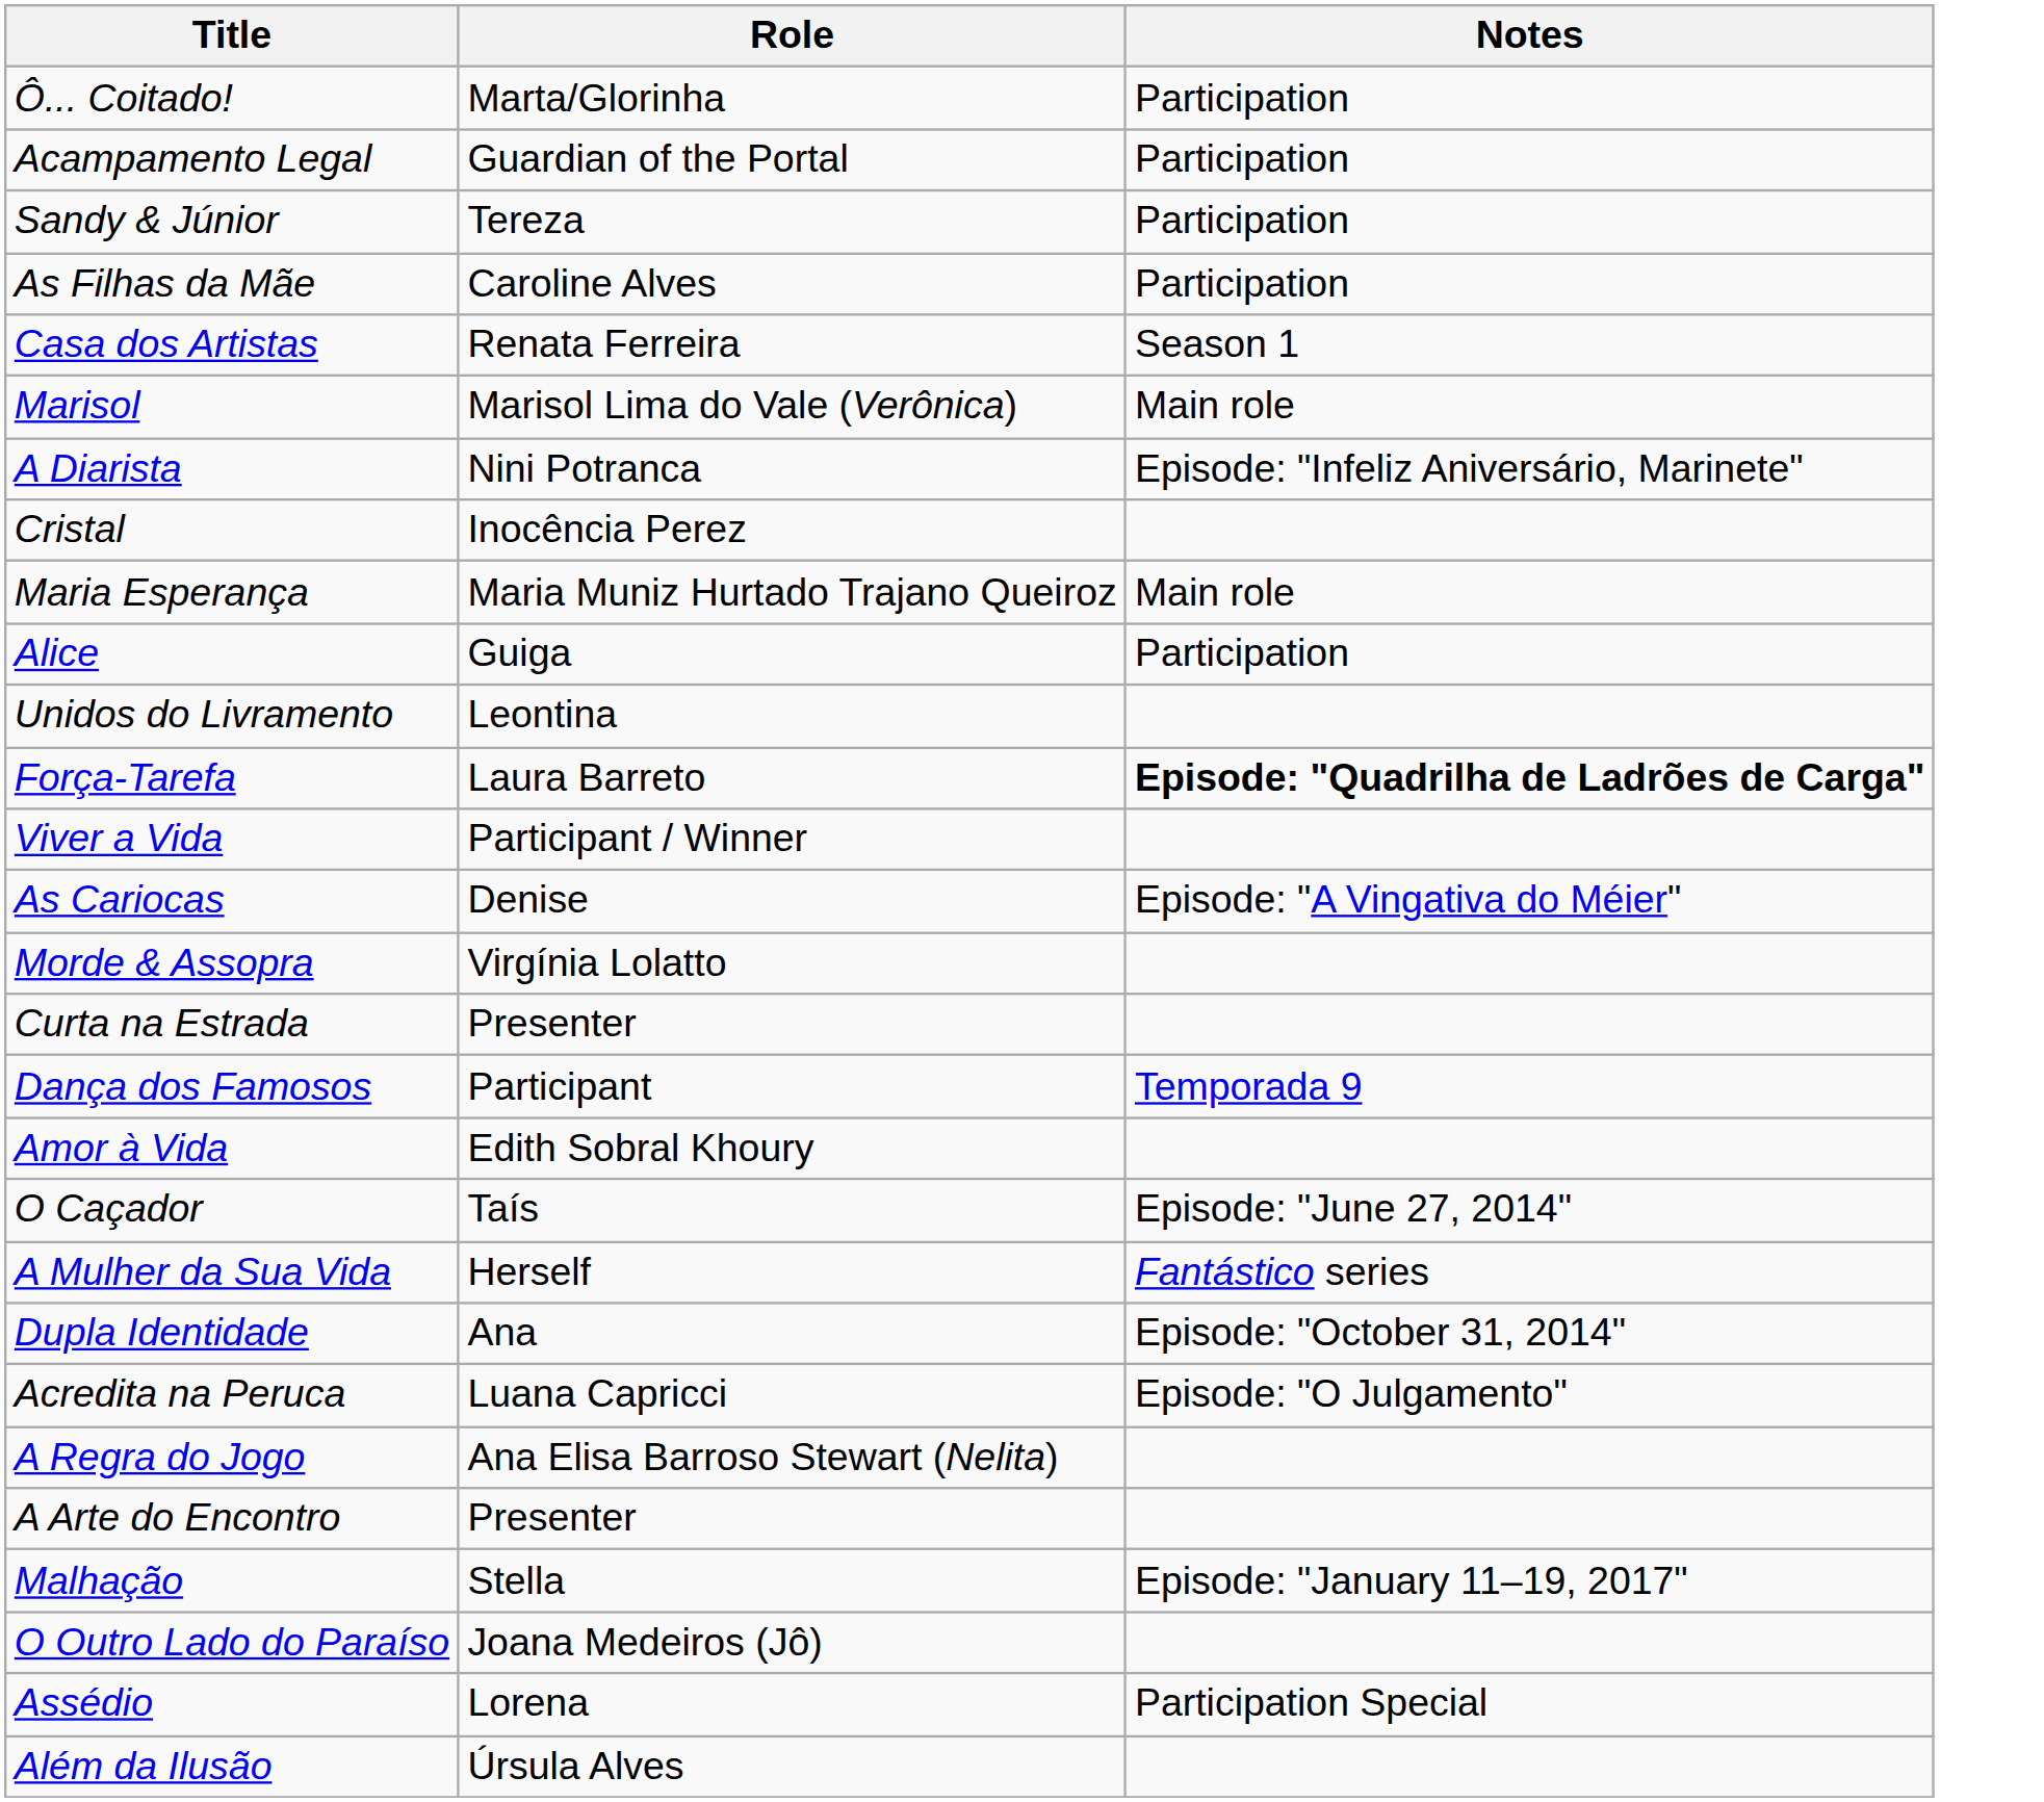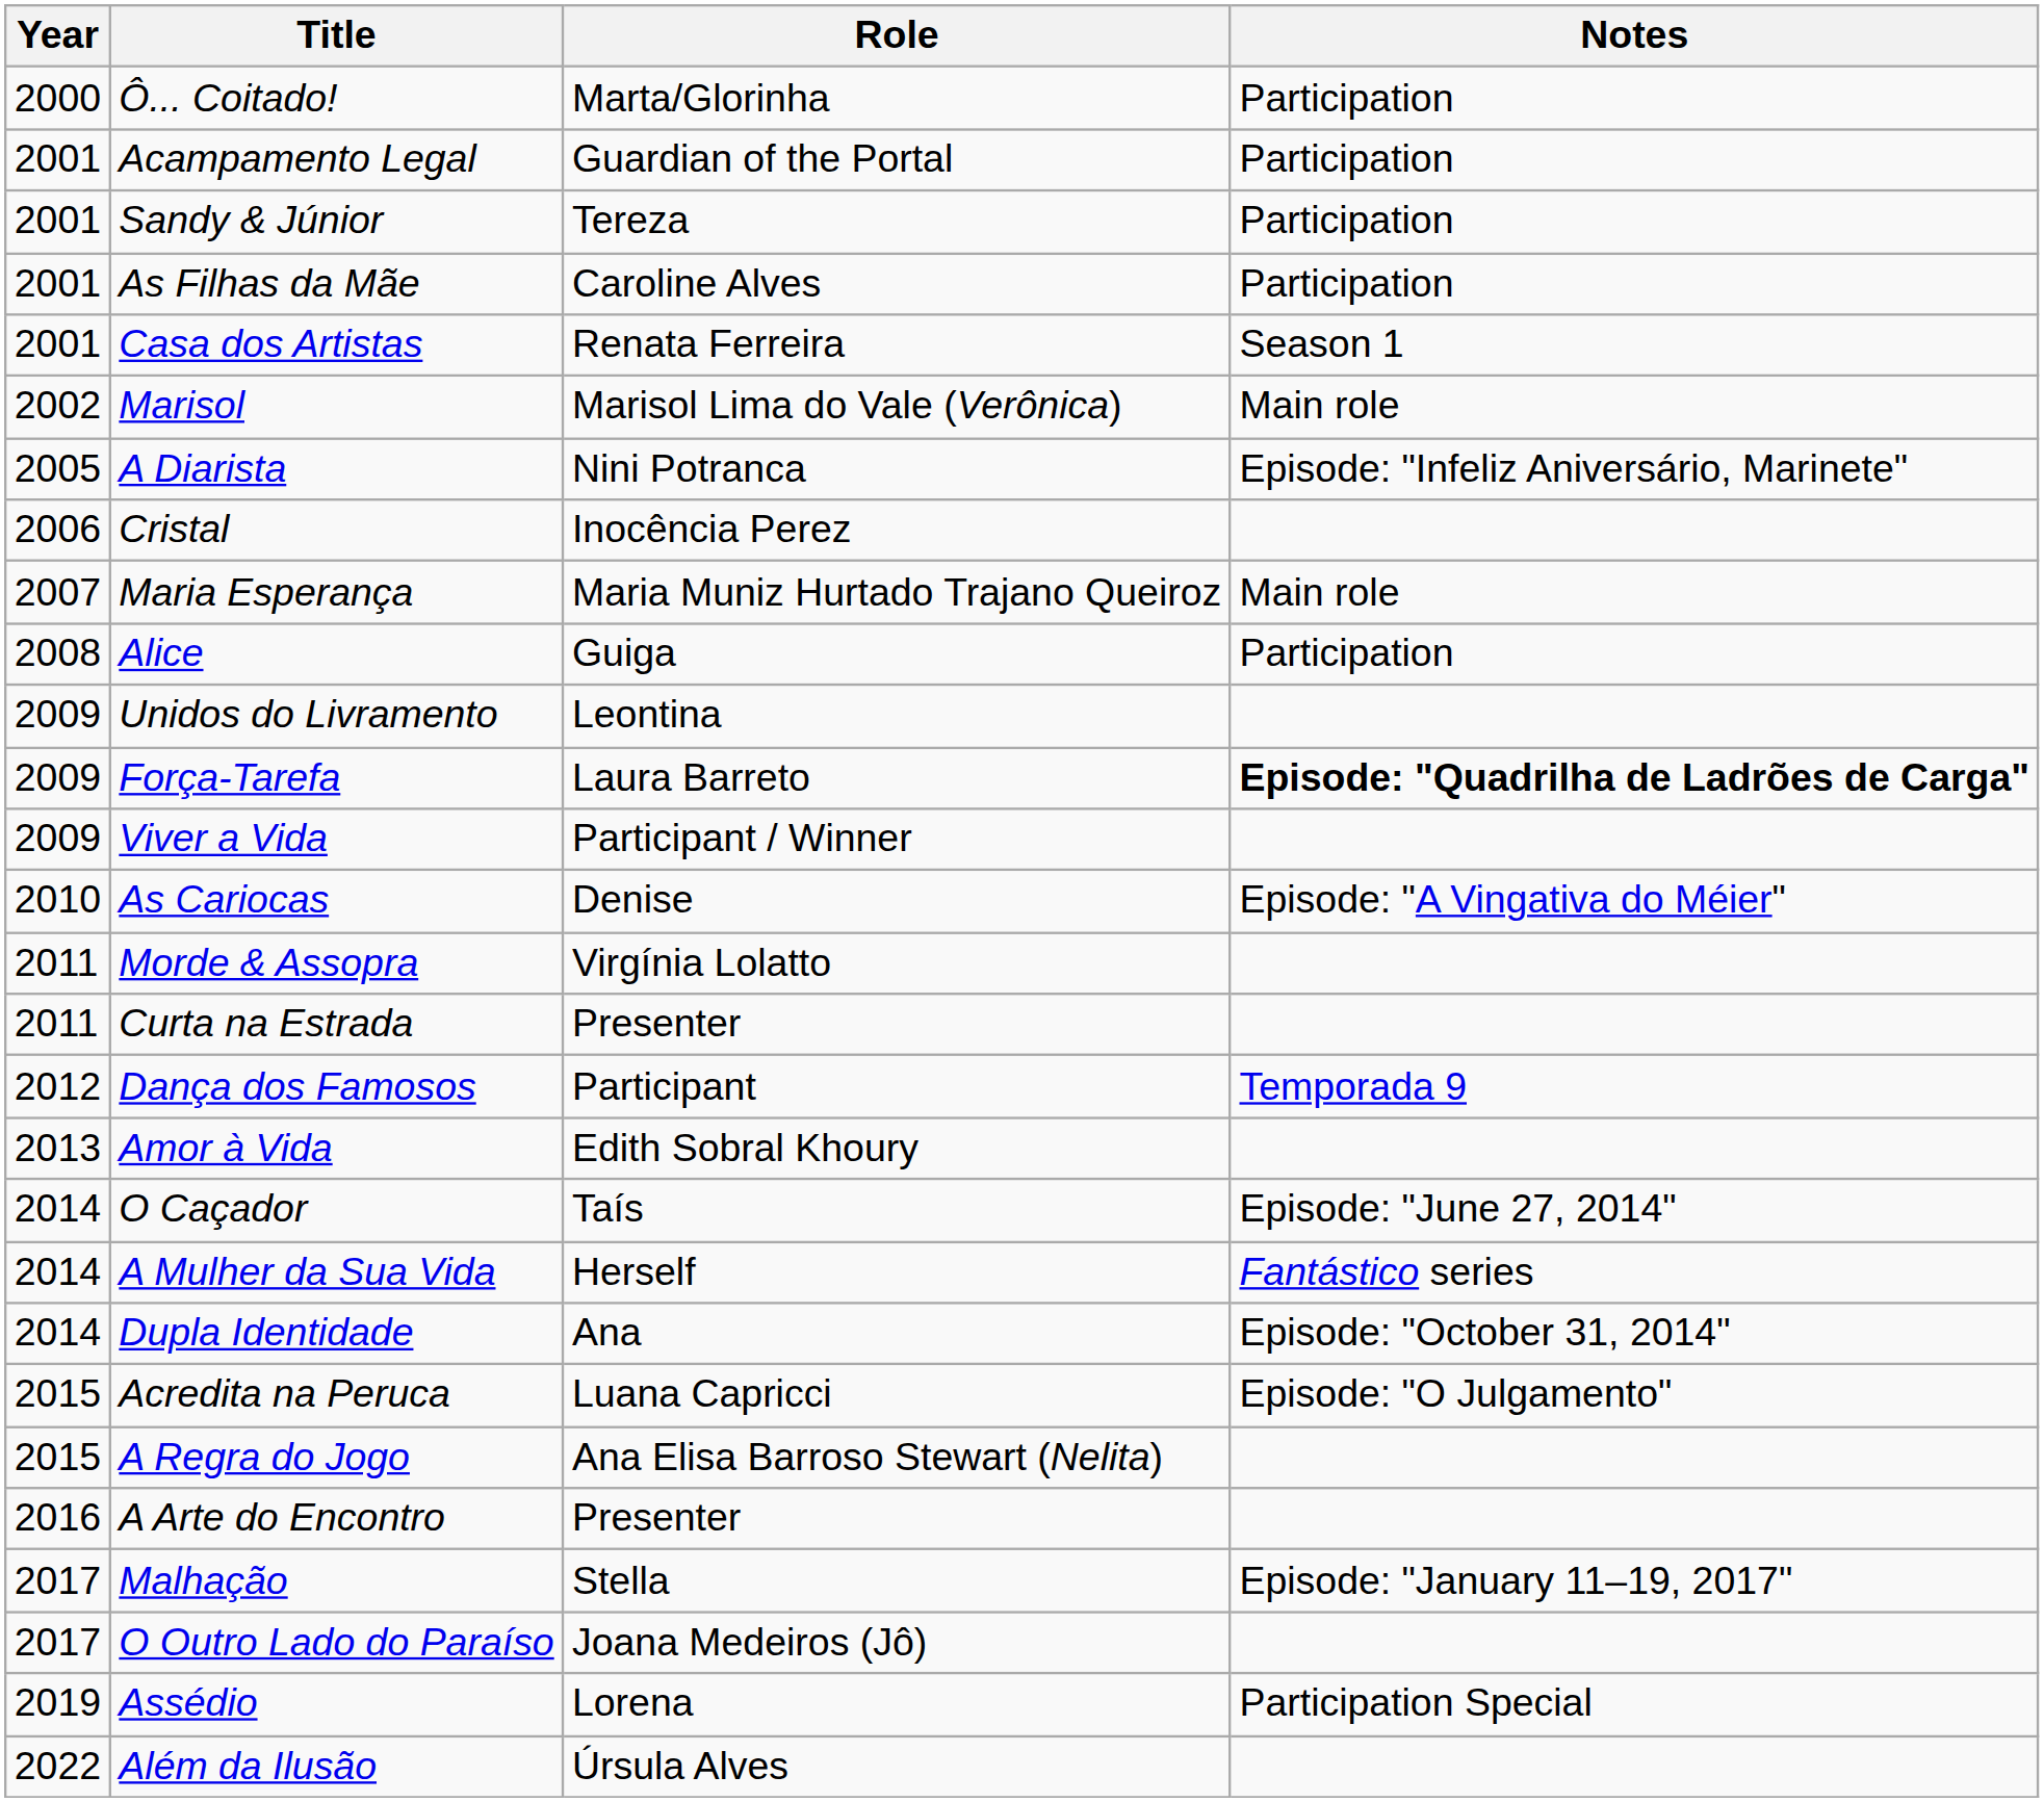+ column: Year | 2000 | 2001 | 2001 | 2001 | 2001 | 2002 | 2005 | 2006 | 2007 | 2008 | 2009 | 2009 | 2009 | 2010 | 2011 | 2011 | 2012 | 2013 | 2014 | 2014 | 2014 | 2015 | 2015 | 2016 | 2017 | 2017 | 2019 | 2022
